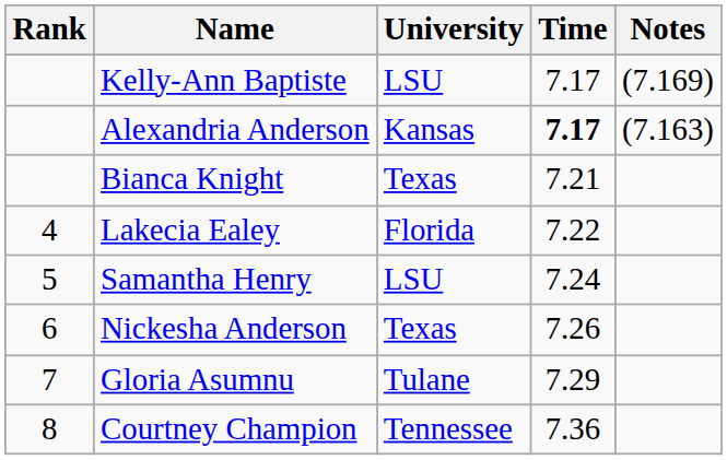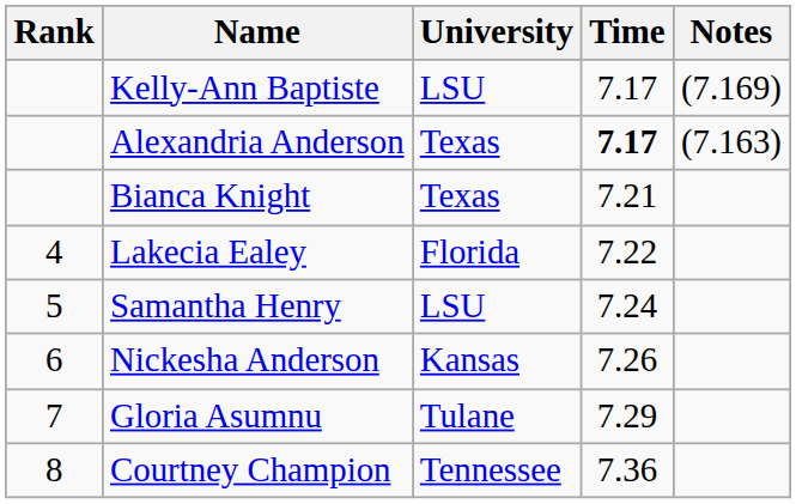Alexandria Anderson | University: Kansas -> Texas
Nickesha Anderson | University: Texas -> Kansas
